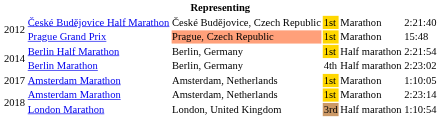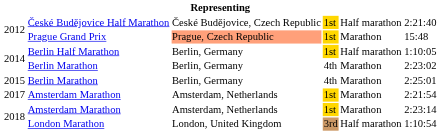České Budějovice Half Marathon | column 5: Marathon -> Half marathon
Berlin Half Marathon | column 6: 2:21:54 -> 1:10:05
2014 / Berlin Marathon | column 5: Half marathon -> Marathon
+ row: 2015 | Berlin Marathon | Berlin, Germany | 4th | Marathon | 2:25:01
2017 / Amsterdam Marathon | column 6: 1:10:05 -> 2:21:54
